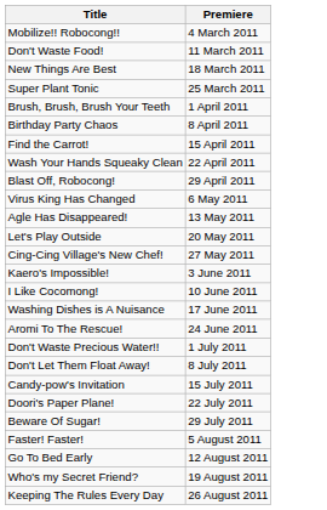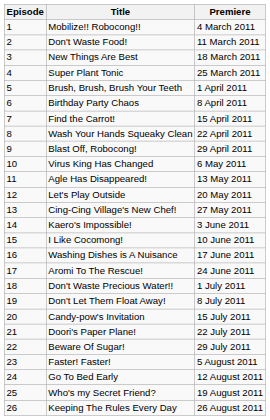+ column: Episode | 1 | 2 | 3 | 4 | 5 | 6 | 7 | 8 | 9 | 10 | 11 | 12 | 13 | 14 | 15 | 16 | 17 | 18 | 19 | 20 | 21 | 22 | 23 | 24 | 25 | 26
